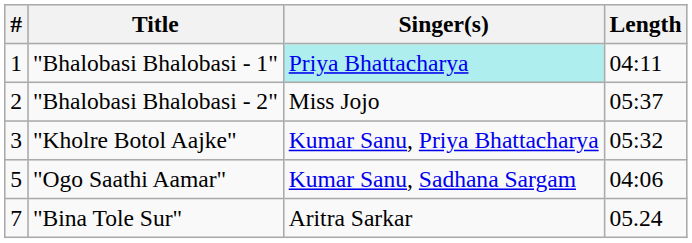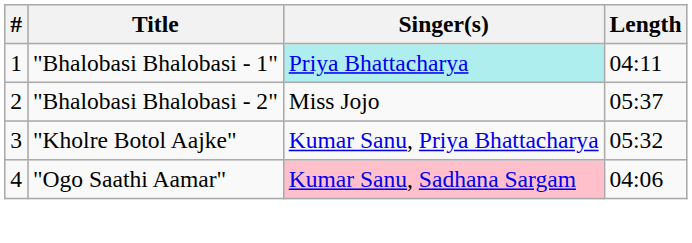"Ogo Saathi Aamar" | #: 5 -> 4
"Ogo Saathi Aamar" | Singer(s): no background -> pink background
- row: 7 | "Bina Tole Sur" | Aritra Sarkar | 05.24
